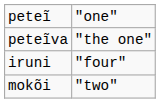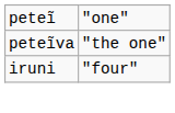- row: mokõi | "two"
